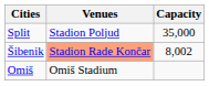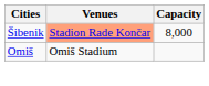- row: Split | Stadion Poljud | 35,000
Šibenik | Capacity: 8,002 -> 8,000
